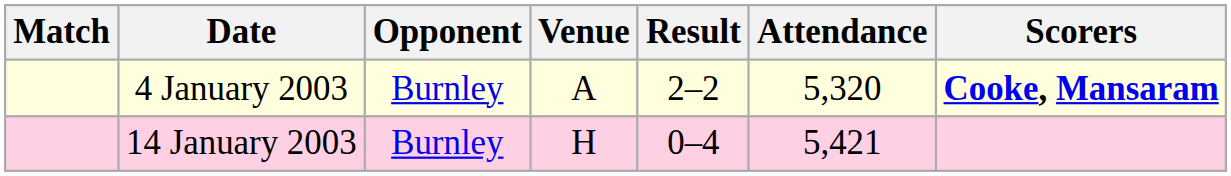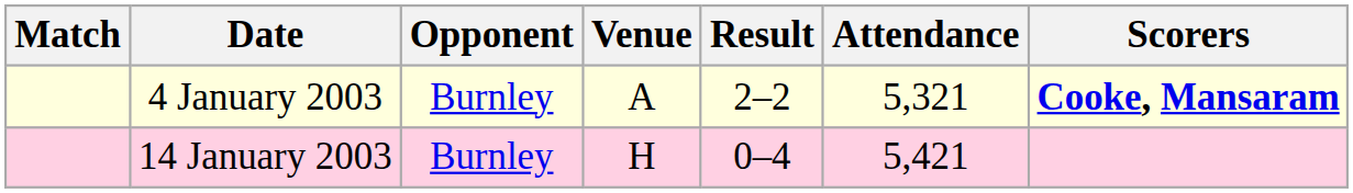4 January 2003 | Attendance: 5,320 -> 5,321
